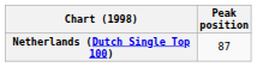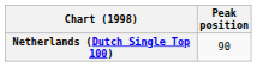Netherlands (Dutch Single Top 100) | Peak position: 87 -> 90
